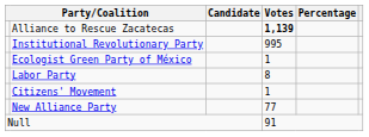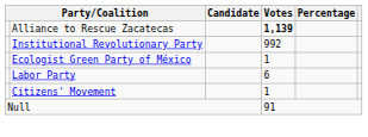Institutional Revolutionary Party | Votes: 995 -> 992
Labor Party | Votes: 8 -> 6
- row: New Alliance Party | 77
